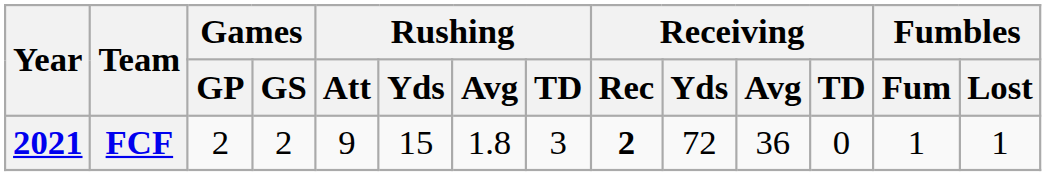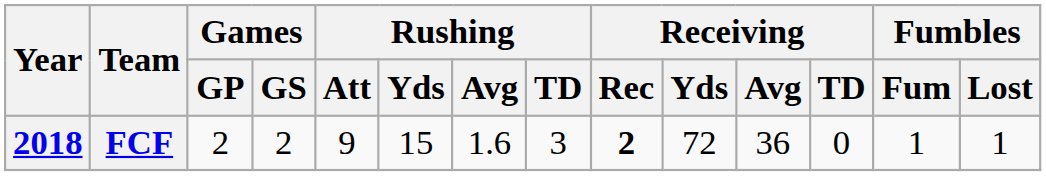FCF | Year: 2021 -> 2018
FCF | Rushing / Avg: 1.8 -> 1.6
